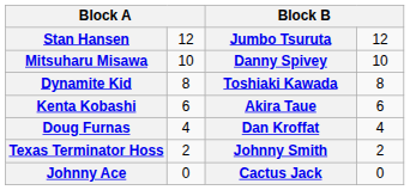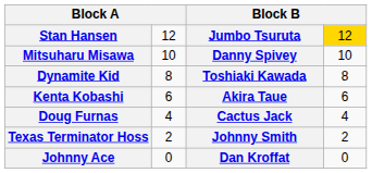Stan Hansen | column 4: no background -> gold background
Doug Furnas | column 3: Dan Kroffat -> Cactus Jack
Johnny Ace | column 3: Cactus Jack -> Dan Kroffat
